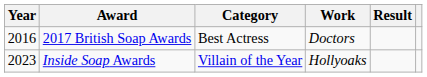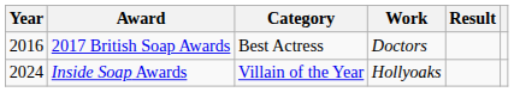Inside Soap Awards | Year: 2023 -> 2024
